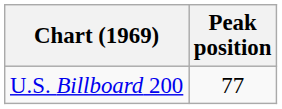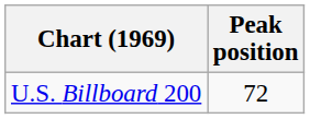U.S. Billboard 200 | Peak position: 77 -> 72
